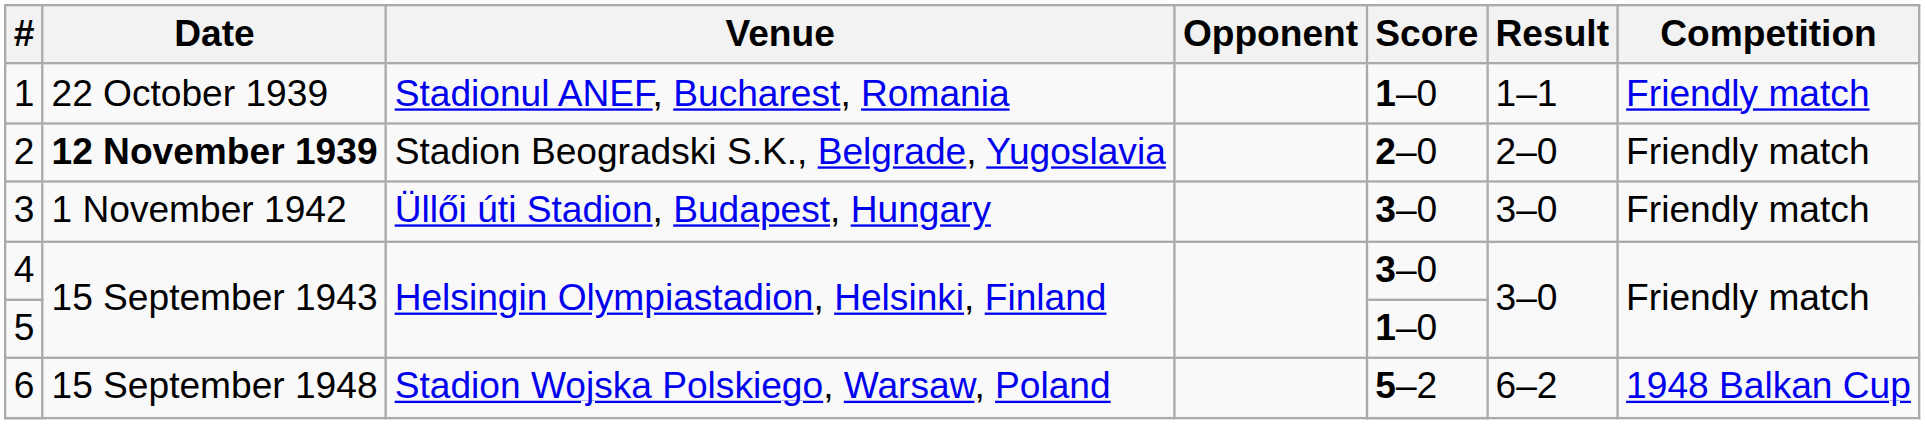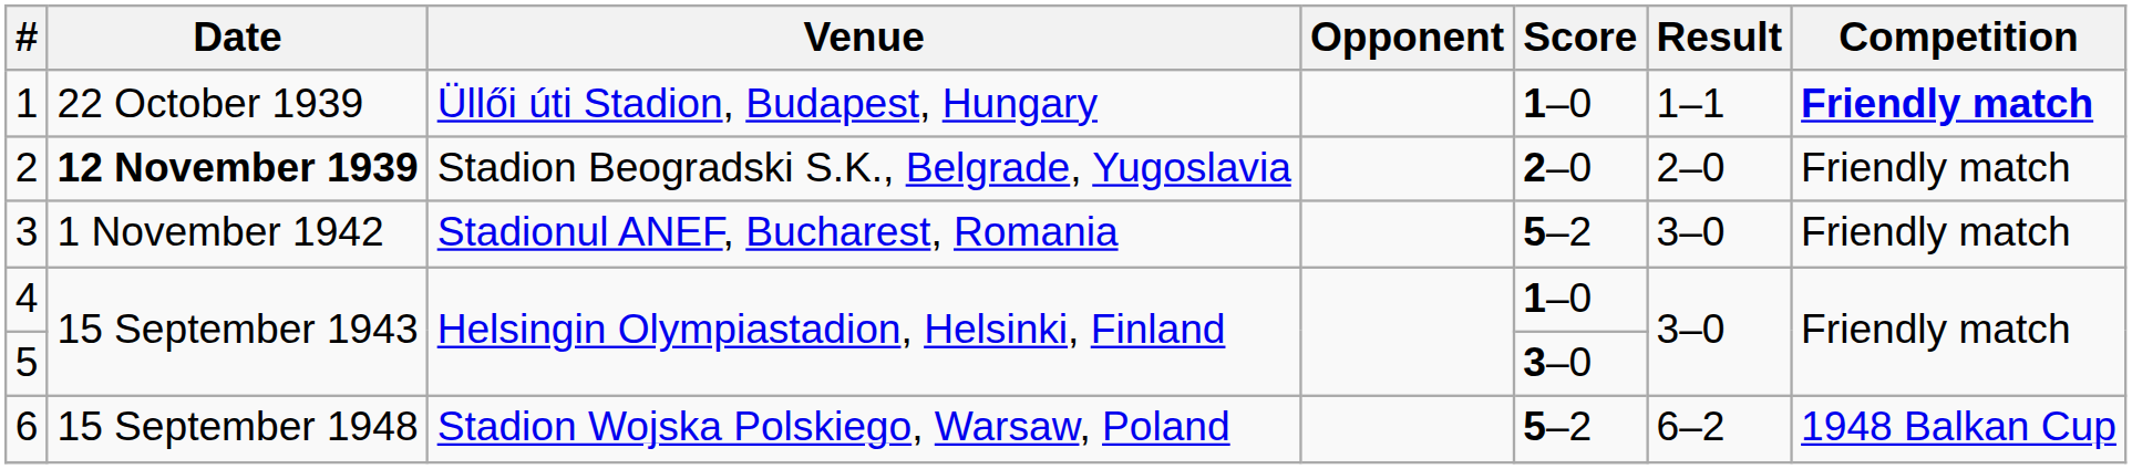1 | Venue: Stadionul ANEF, Bucharest, Romania -> Üllői úti Stadion, Budapest, Hungary
1 | Competition: normal -> bold
3 | Venue: Üllői úti Stadion, Budapest, Hungary -> Stadionul ANEF, Bucharest, Romania
3 | Score: 3–0 -> 5–2
4 | Score: 3–0 -> 1–0
5 | Score: 1–0 -> 3–0
